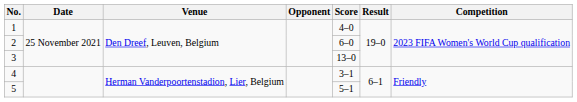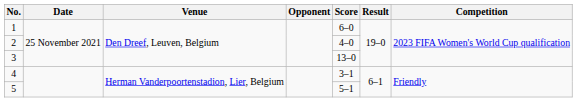1 | Score: 4–0 -> 6–0
2 | Score: 6–0 -> 4–0
